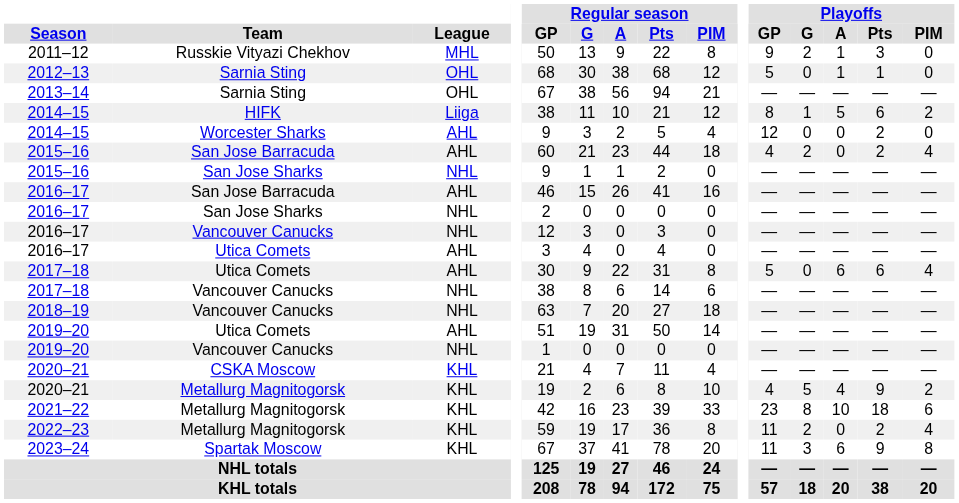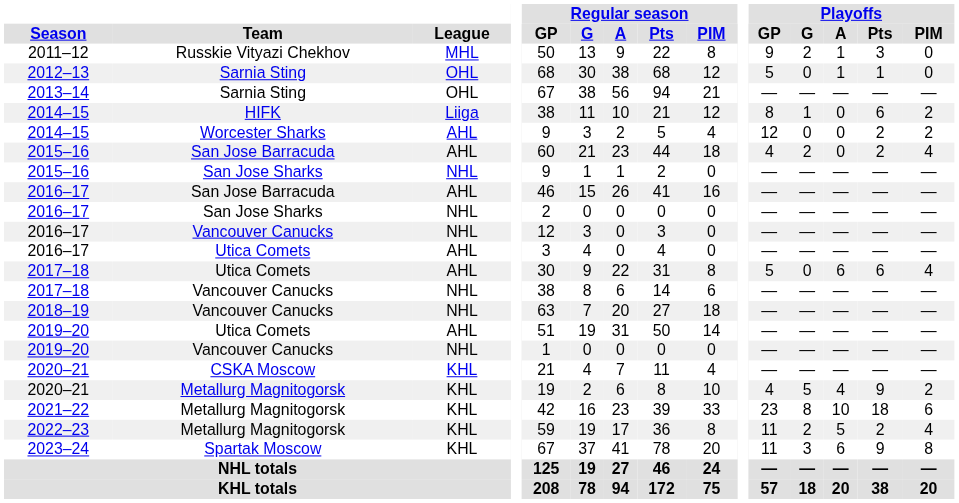2014–15 / HIFK | Playoffs / A: 5 -> 0
2014–15 / Worcester Sharks | Playoffs / PIM: 0 -> 2
2022–23 | Playoffs / A: 0 -> 5
